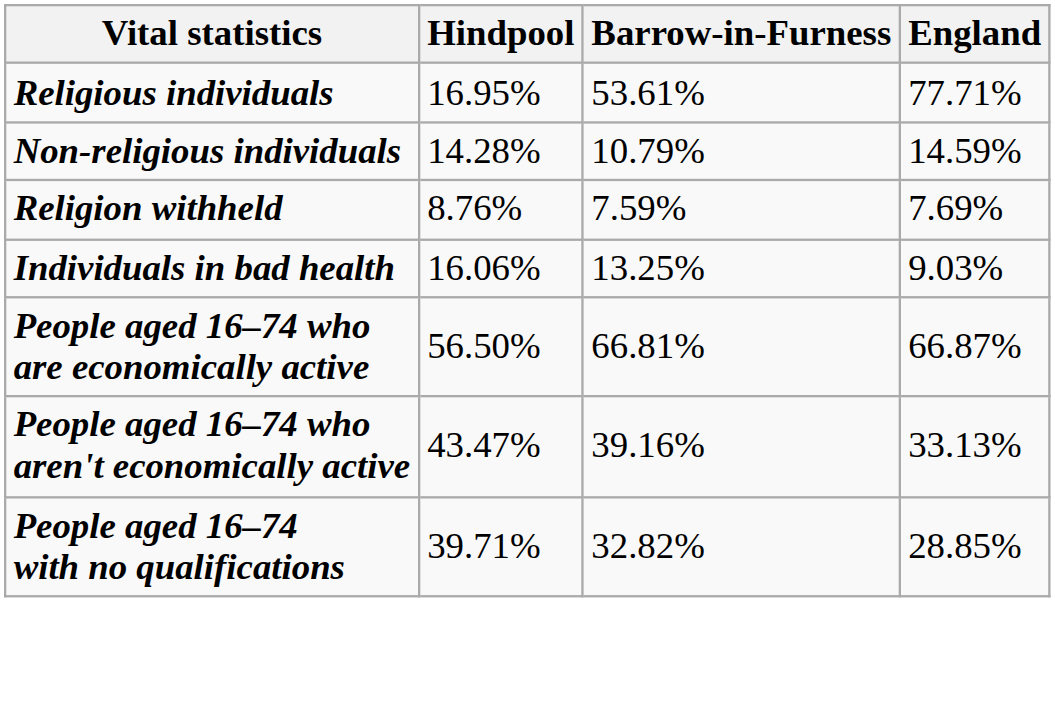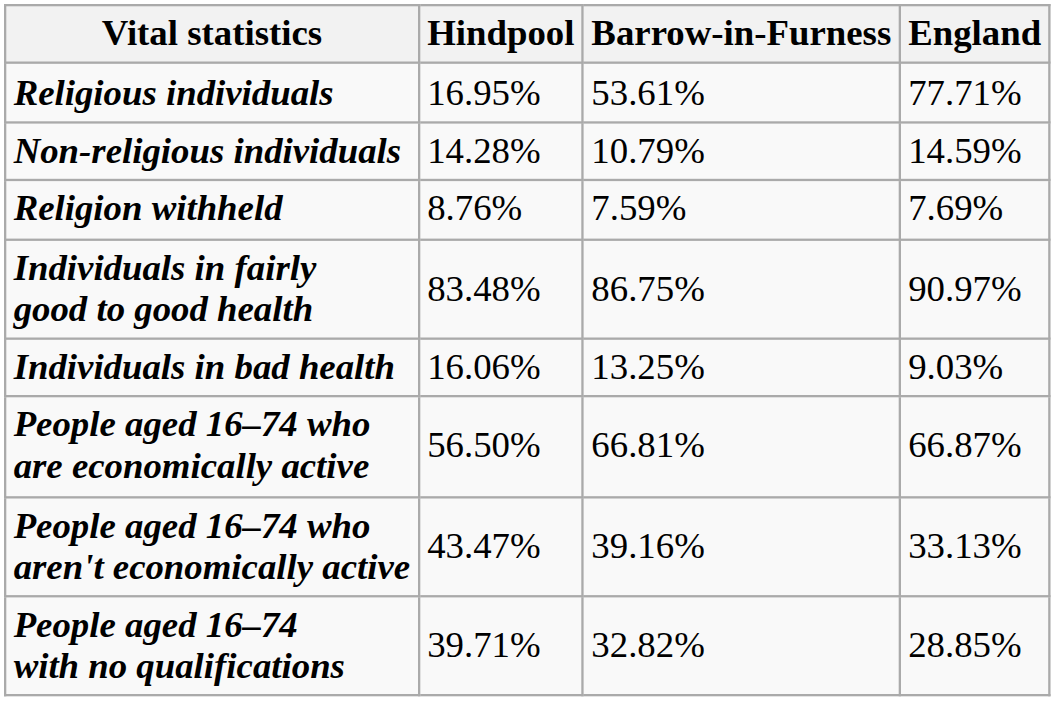+ row: Individuals in fairly good to good health | 83.48% | 86.75% | 90.97%
